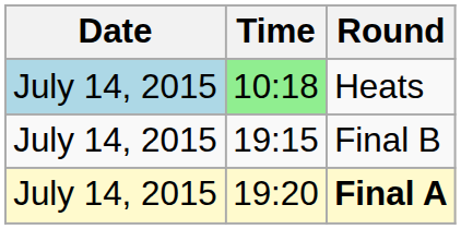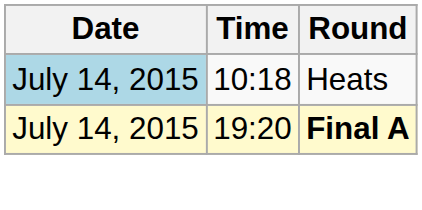Heats | Time: lightgreen background -> no background
- row: July 14, 2015 | 19:15 | Final B
